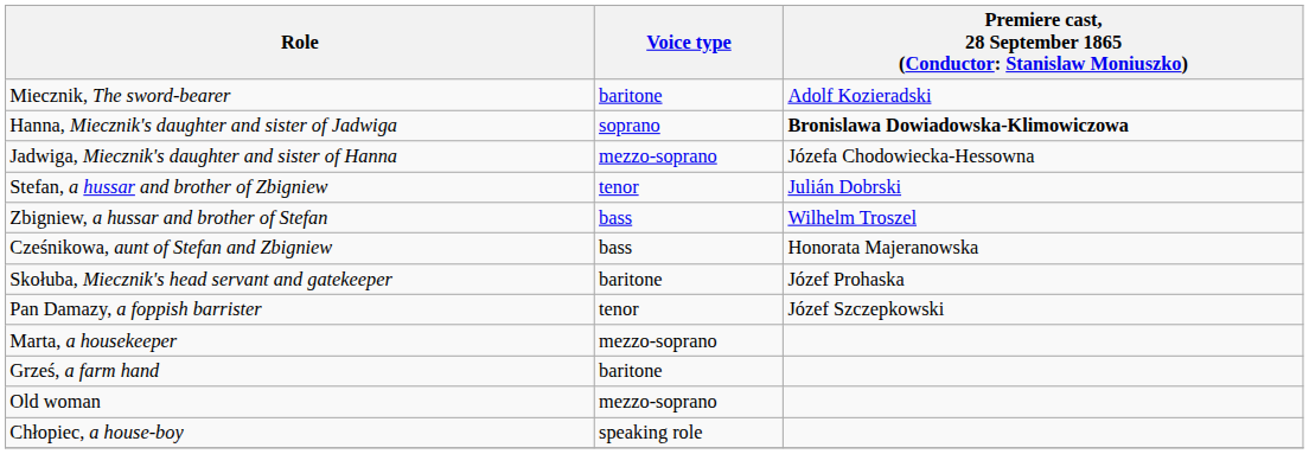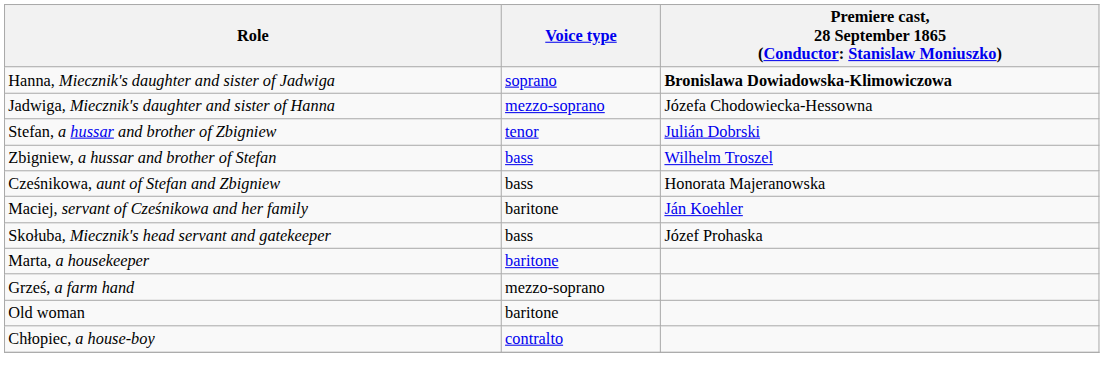- row: Miecznik, The sword-bearer | baritone | Adolf Kozieradski
+ row: Maciej, servant of Cześnikowa and her family | baritone | Ján Koehler
Skołuba, Miecznik's head servant and gatekeeper | Voice type: baritone -> bass
- row: Pan Damazy, a foppish barrister | tenor | Józef Szczepkowski
Marta, a housekeeper | Voice type: mezzo-soprano -> baritone
Grześ, a farm hand | Voice type: baritone -> mezzo-soprano
Old woman | Voice type: mezzo-soprano -> baritone
Chłopiec, a house-boy | Voice type: speaking role -> contralto
